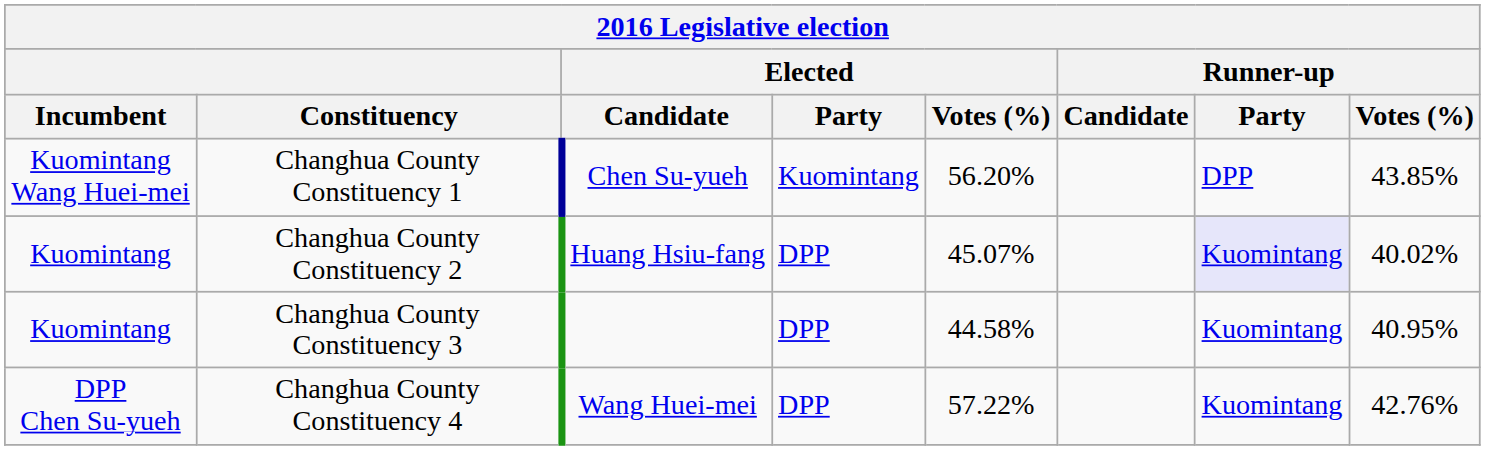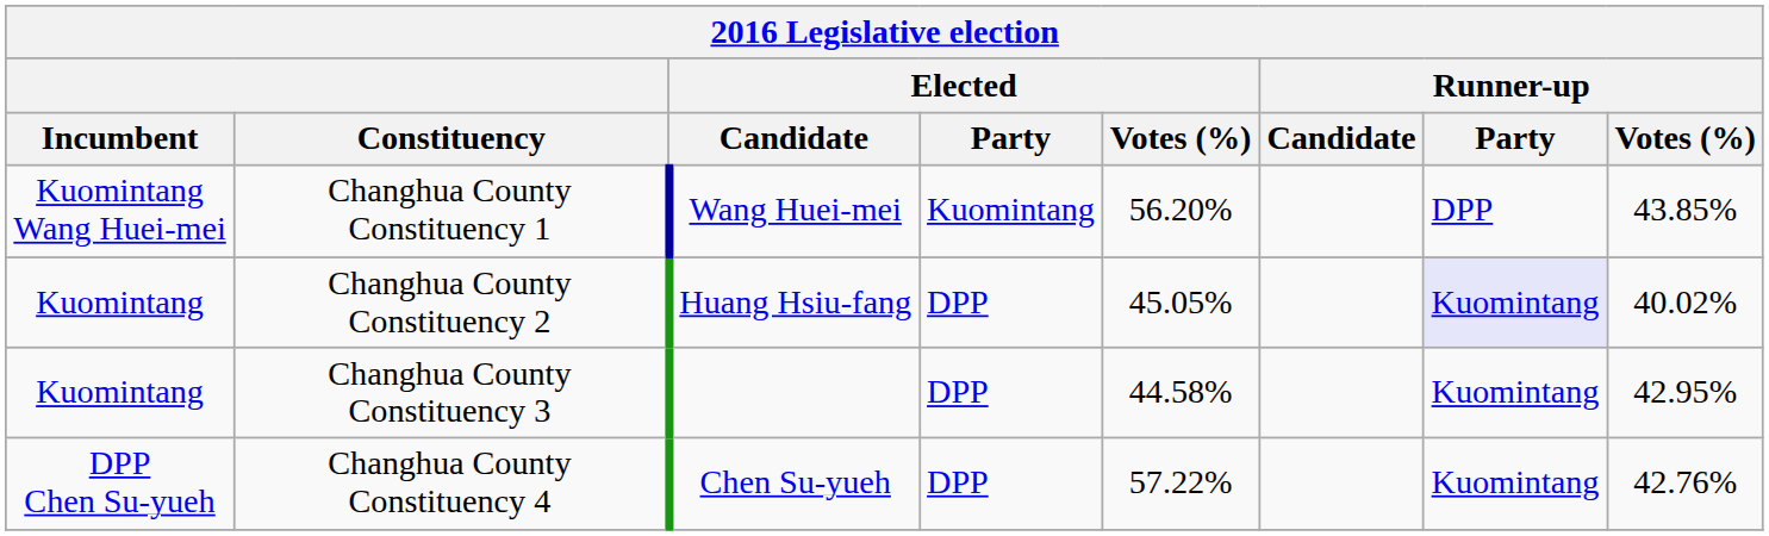Changhua County Constituency 1 | Elected / Candidate: Chen Su-yueh -> Wang Huei-mei
Changhua County Constituency 2 | Elected / Votes (%): 45.07% -> 45.05%
Changhua County Constituency 3 | Runner-up / Votes (%): 40.95% -> 42.95%
Changhua County Constituency 4 | Elected / Candidate: Wang Huei-mei -> Chen Su-yueh
